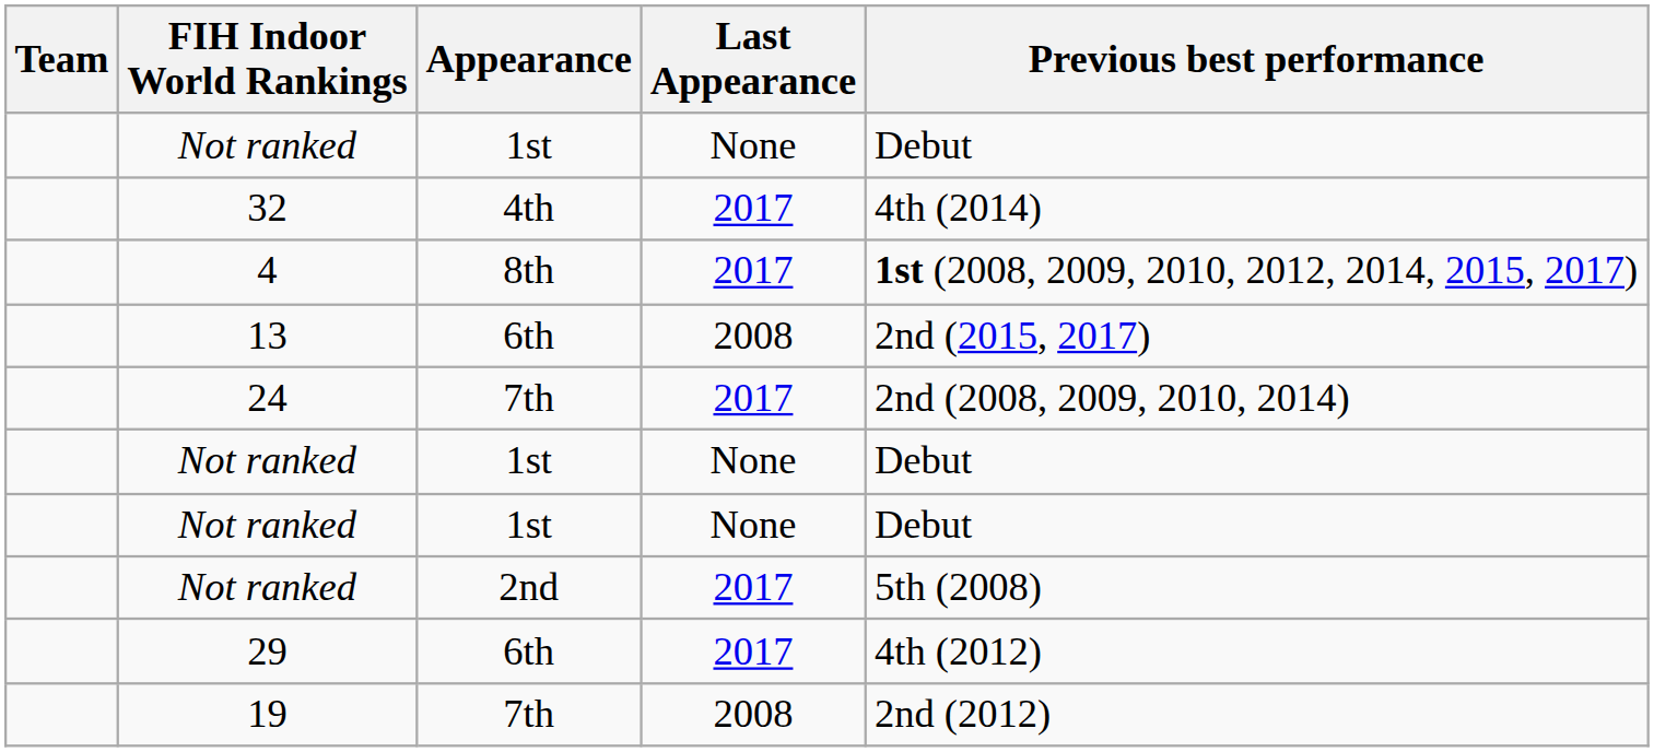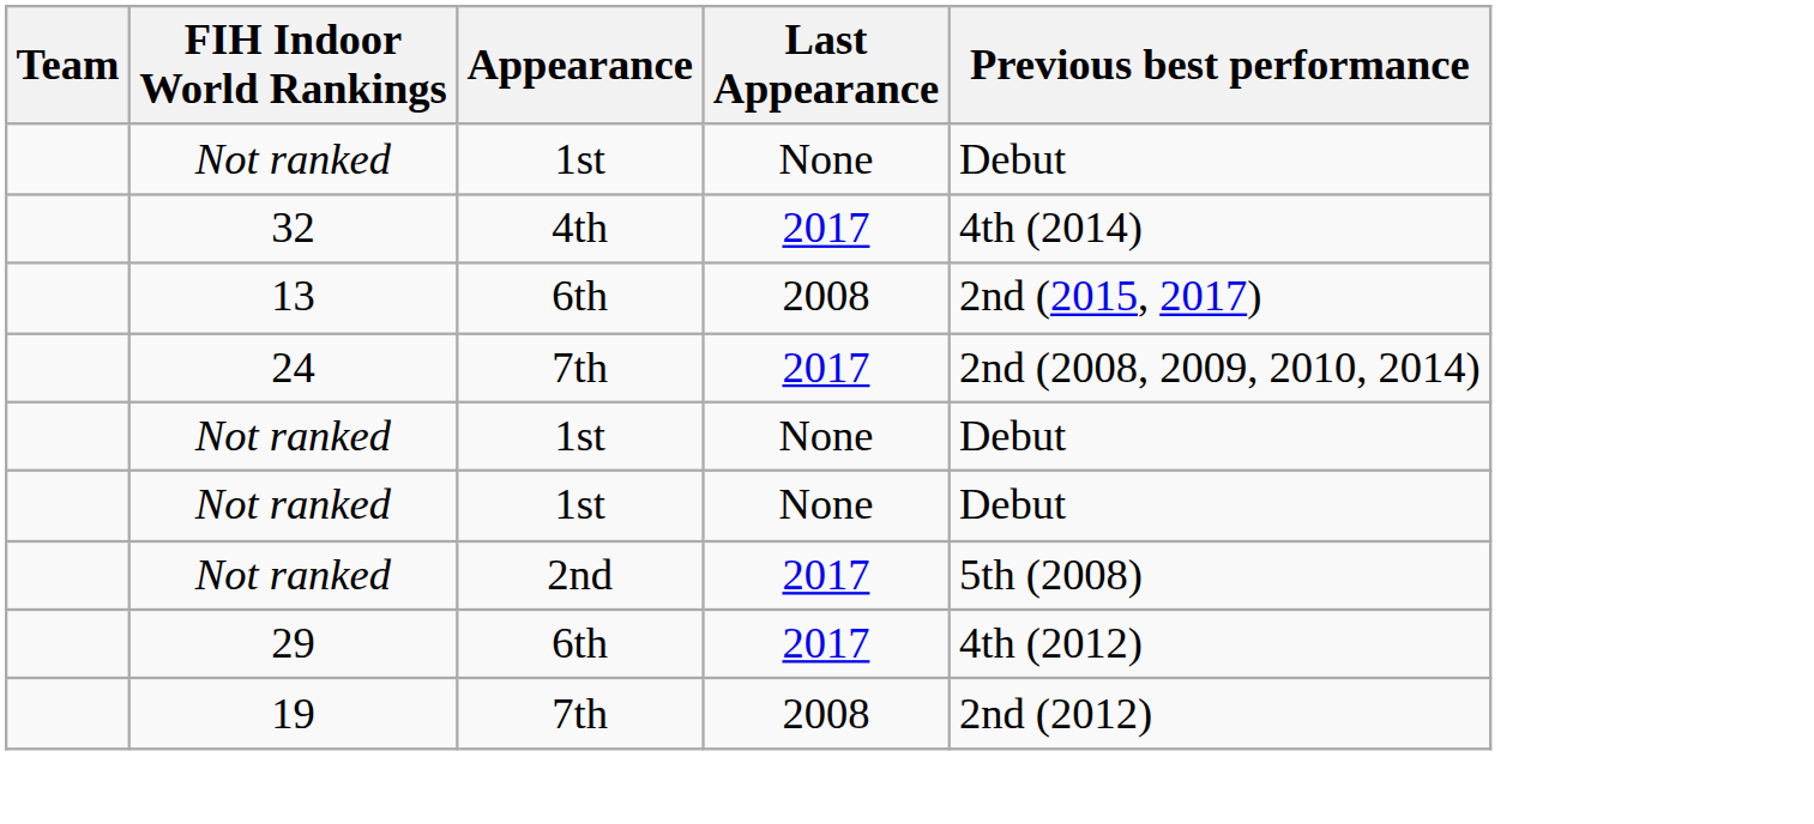- row: 4 | 8th | 2017 | 1st (2008, 2009, 2010, 2012, 2014, 2015, 2017)
